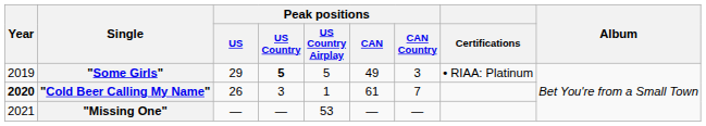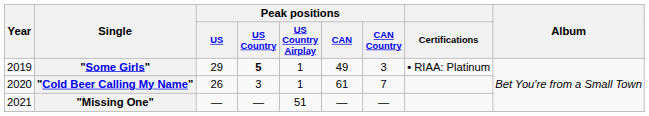"Some Girls" | Peak positions / US Country Airplay: 5 -> 1
"Cold Beer Calling My Name" | Year: bold -> normal
"Missing One" | Peak positions / US Country Airplay: 53 -> 51
